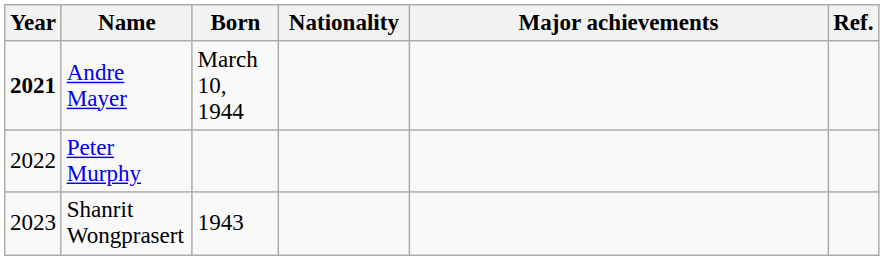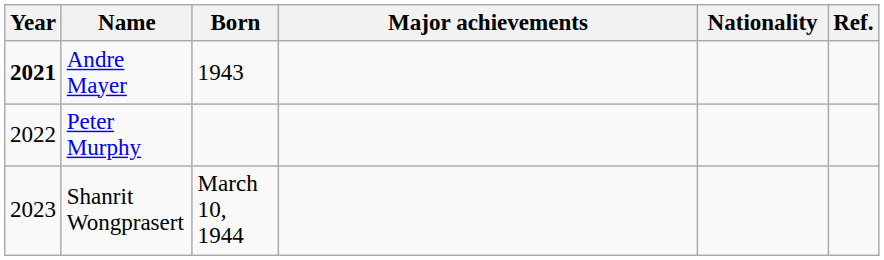columns swapped: Nationality <-> Major achievements
Andre Mayer | Born: March 10, 1944 -> 1943
Shanrit Wongprasert | Born: 1943 -> March 10, 1944
